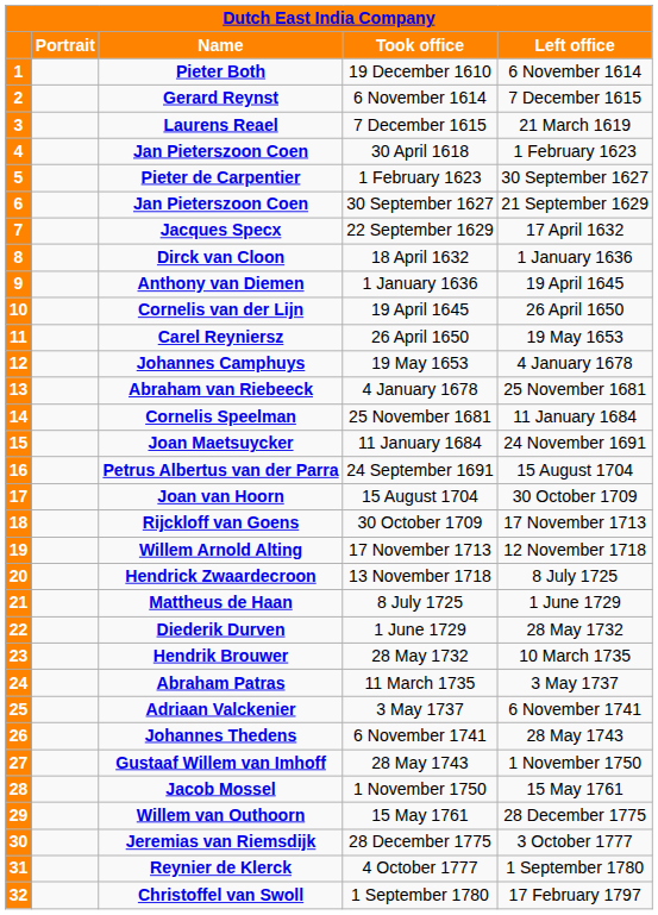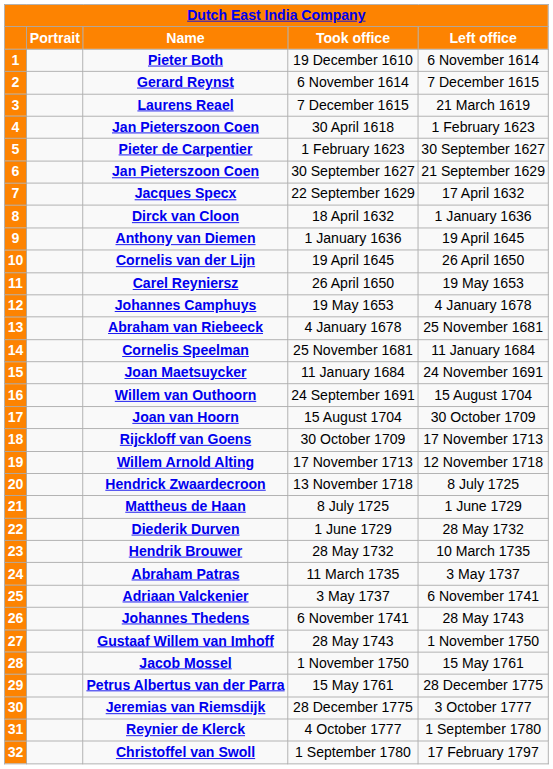16 | Name: Petrus Albertus van der Parra -> Willem van Outhoorn
29 | Name: Willem van Outhoorn -> Petrus Albertus van der Parra
